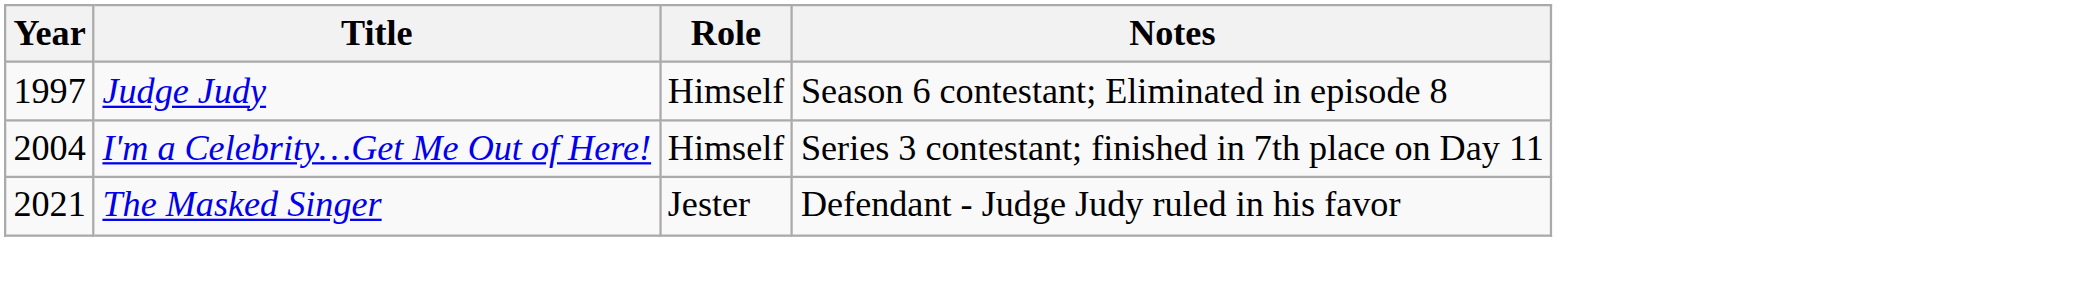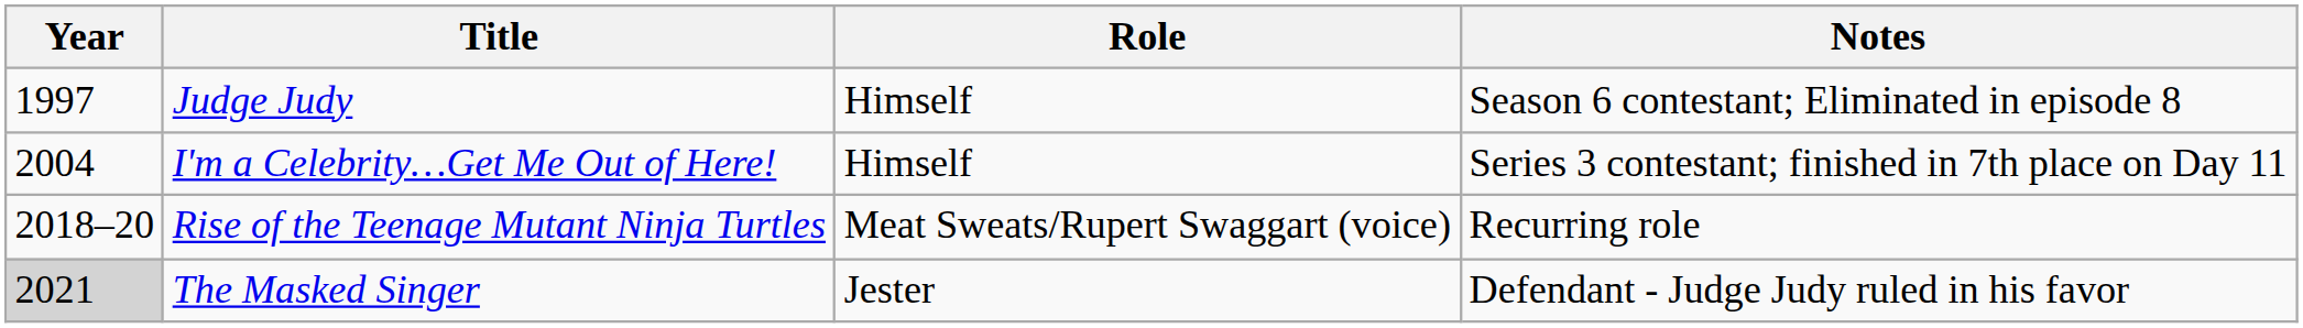+ row: 2018–20 | Rise of the Teenage Mutant Ninja Turtles | Meat Sweats/Rupert Swaggart (voice) | Recurring role
The Masked Singer | Year: no background -> lightgrey background
